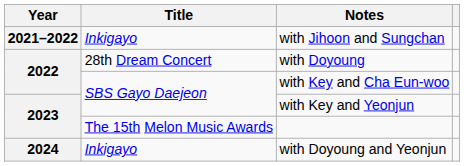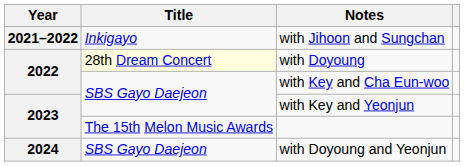with Doyoung | Title: no background -> lightyellow background
with Doyoung and Yeonjun | Title: Inkigayo -> SBS Gayo Daejeon
